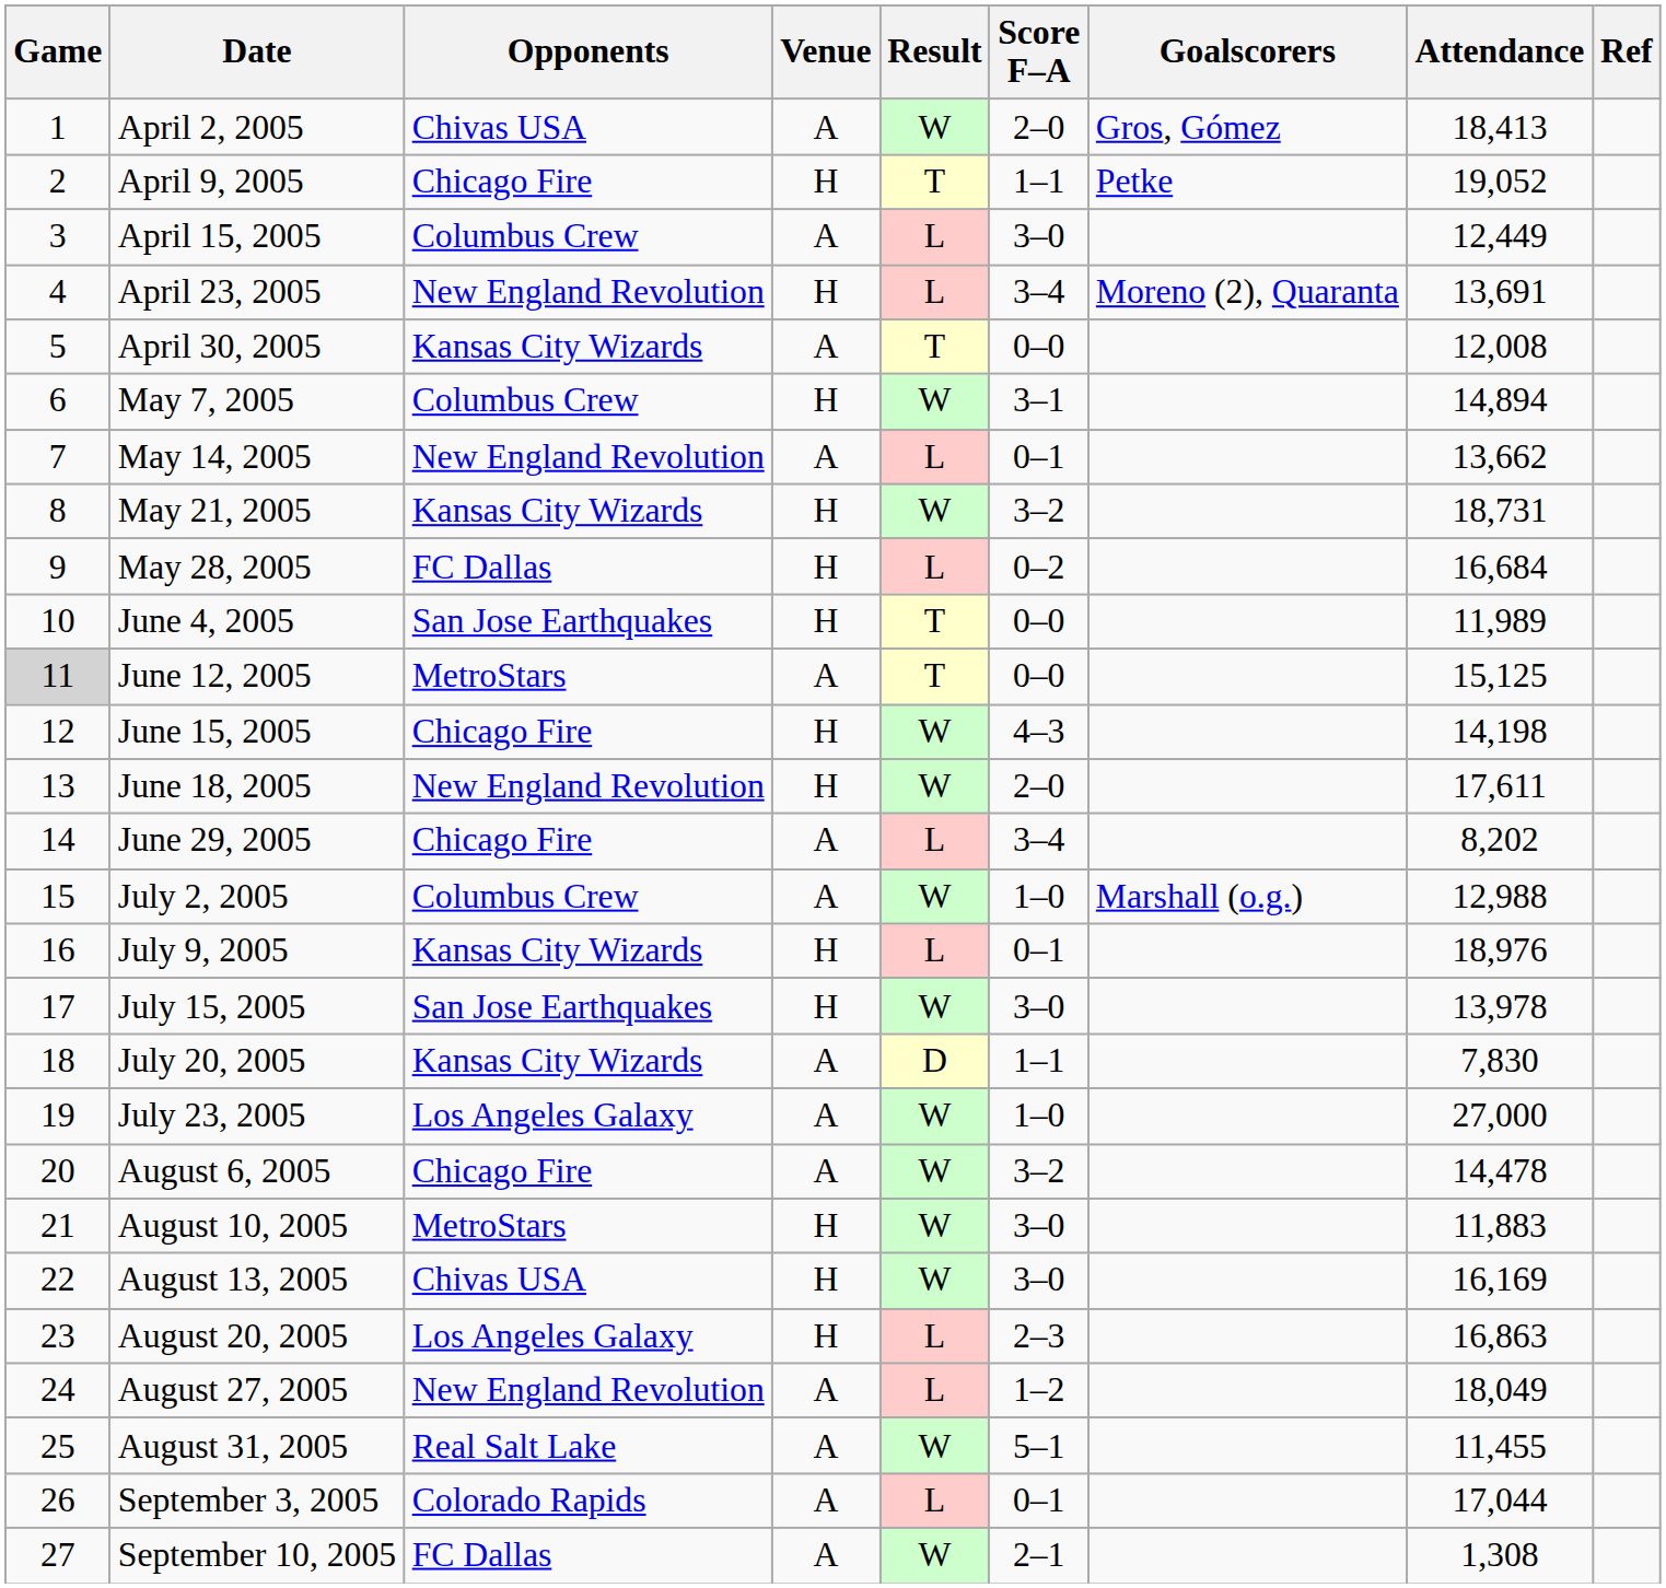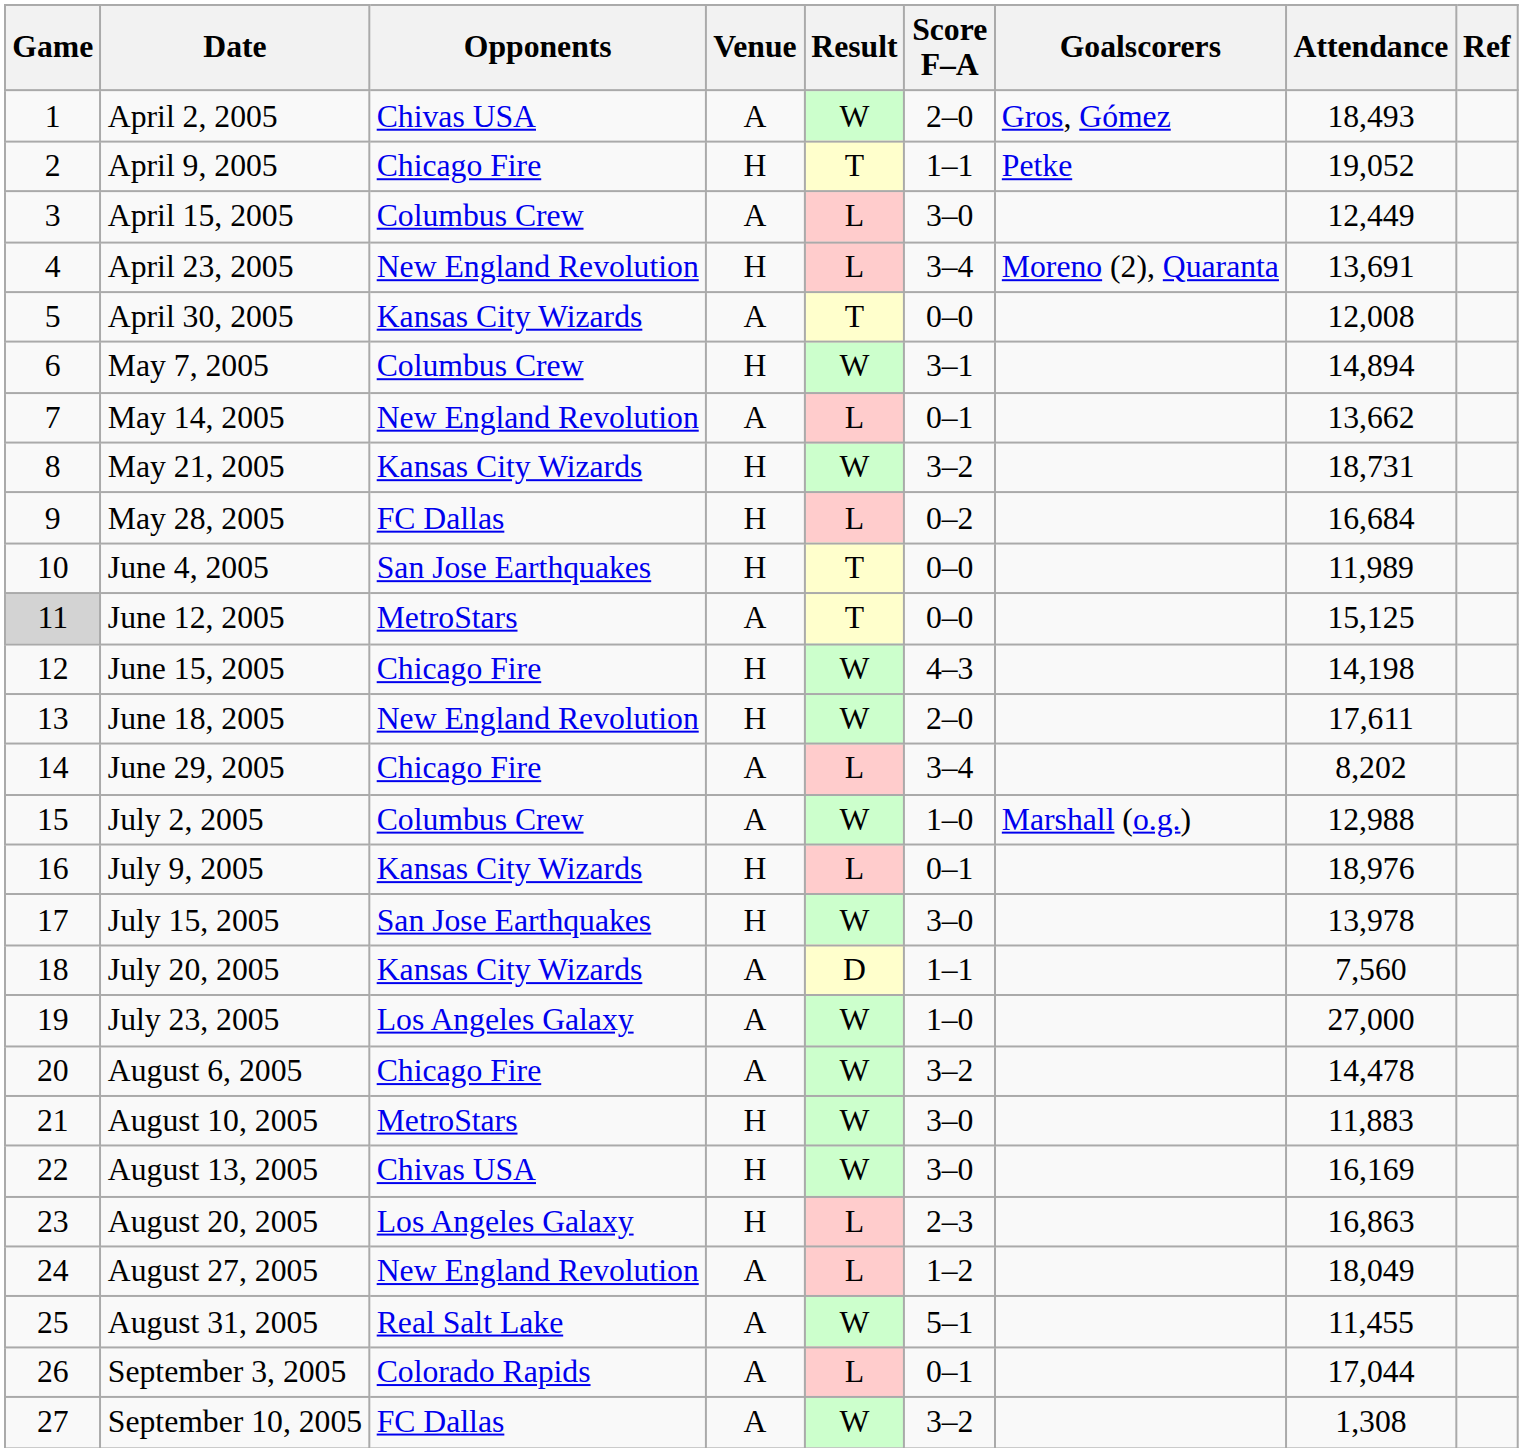April 2, 2005 | Attendance: 18,413 -> 18,493
July 20, 2005 | Attendance: 7,830 -> 7,560
September 10, 2005 | Score F–A: 2–1 -> 3–2
